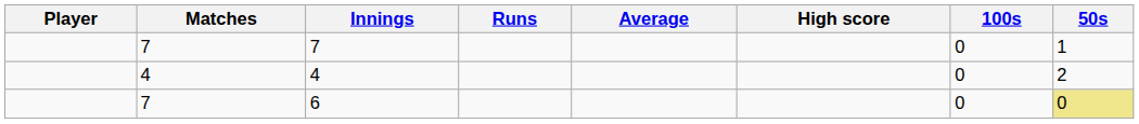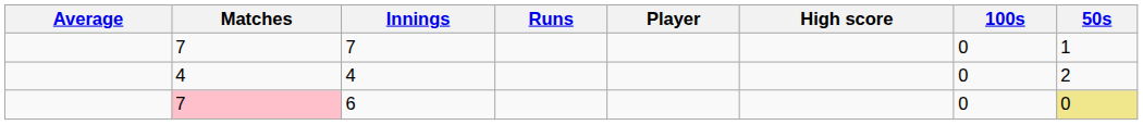columns swapped: Player <-> Average
6 | Matches: no background -> pink background
